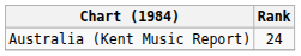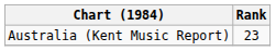Australia (Kent Music Report) | Rank: 24 -> 23
